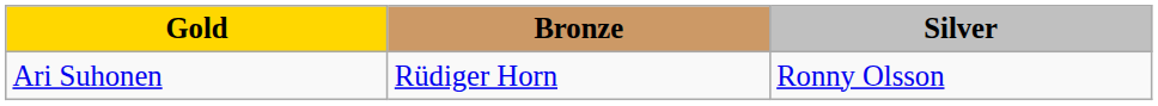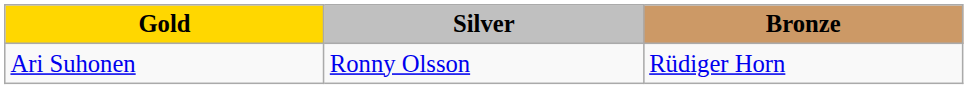columns swapped: Silver <-> Bronze
